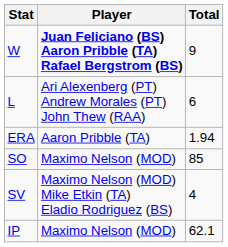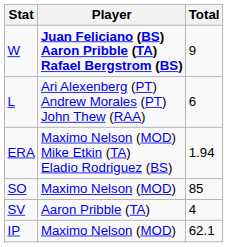ERA | Player: Aaron Pribble (TA) -> Maximo Nelson (MOD) Mike Etkin (TA) Eladio Rodriguez (BS)
SV | Player: Maximo Nelson (MOD) Mike Etkin (TA) Eladio Rodriguez (BS) -> Aaron Pribble (TA)
